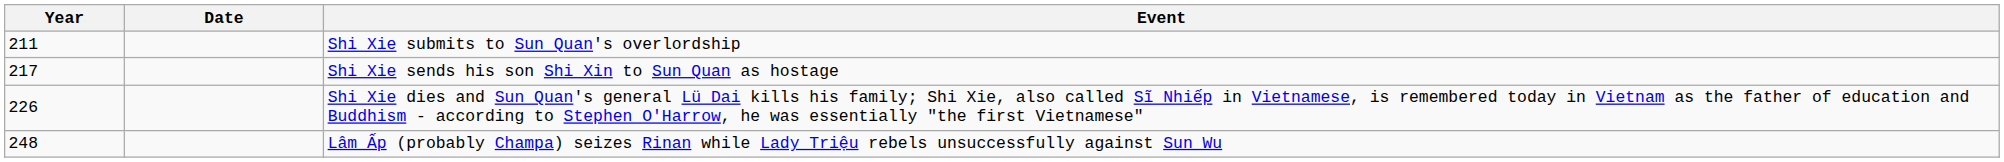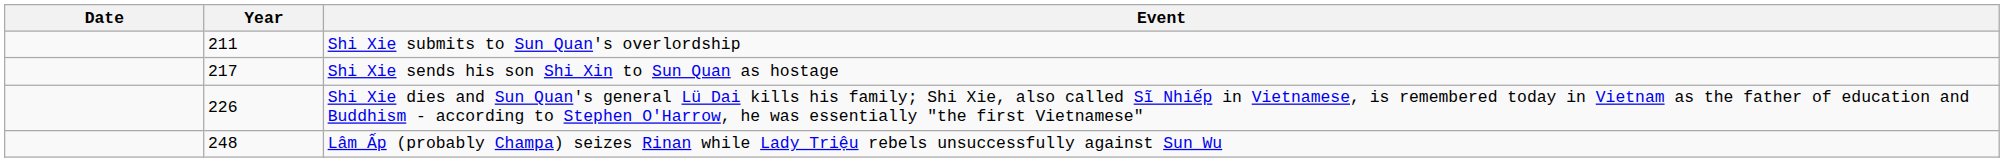columns swapped: Year <-> Date
